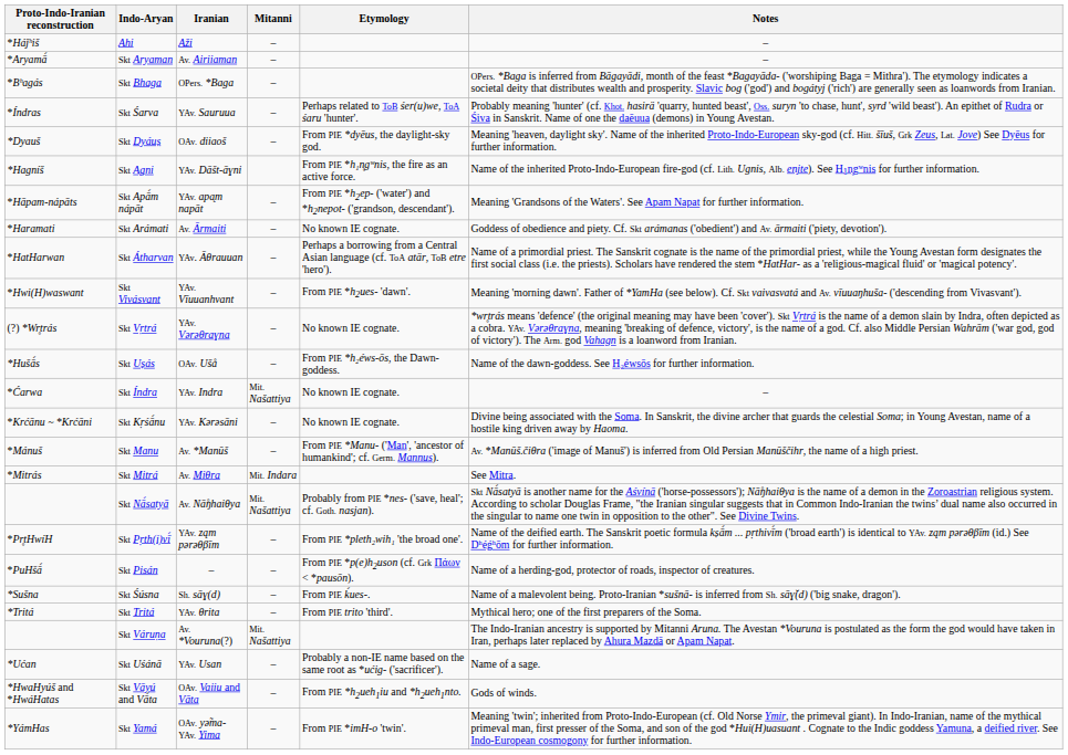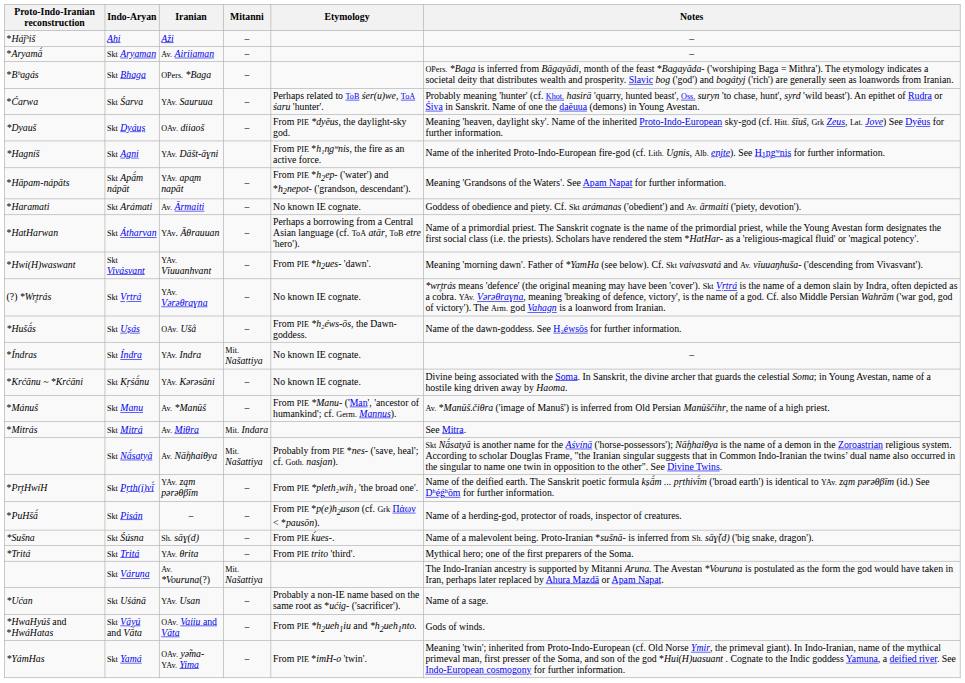Skt Śarva | Proto-Indo-Iranian reconstruction: *Índras -> *Ćarwa
Skt Índra | Proto-Indo-Iranian reconstruction: *Ćarwa -> *Índras
